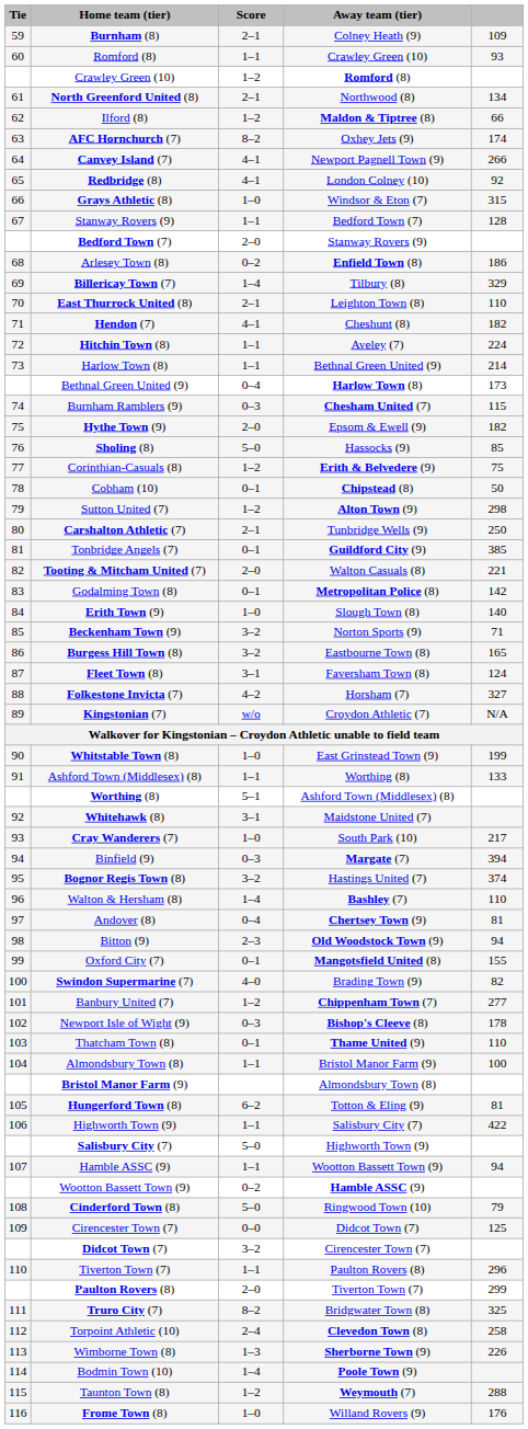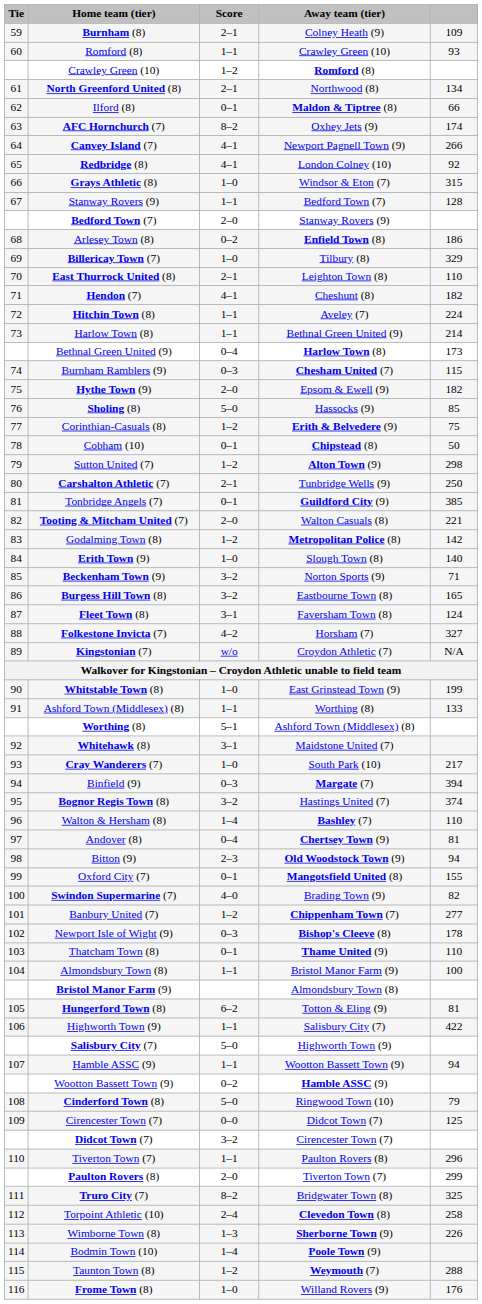Ilford (8) | Score: 1–2 -> 0–1
Billericay Town (7) | Score: 1–4 -> 1–0
Godalming Town (8) | Score: 0–1 -> 1–2
